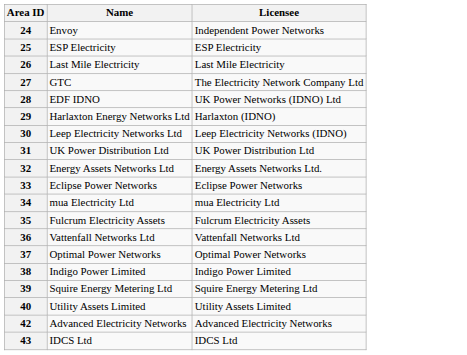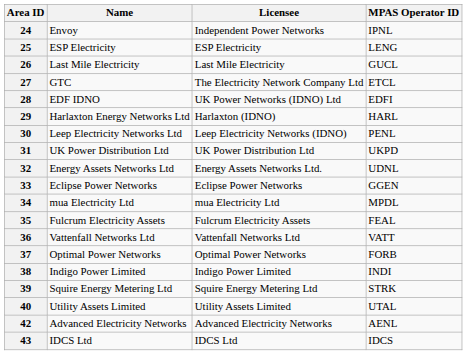+ column: MPAS Operator ID | IPNL | LENG | GUCL | ETCL | EDFI | HARL | PENL | UKPD | UDNL | GGEN | MPDL | FEAL | VATT | FORB | INDI | STRK | UTAL | AENL | IDCS
